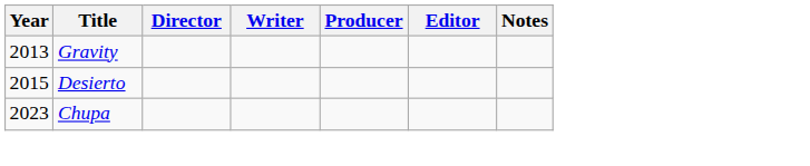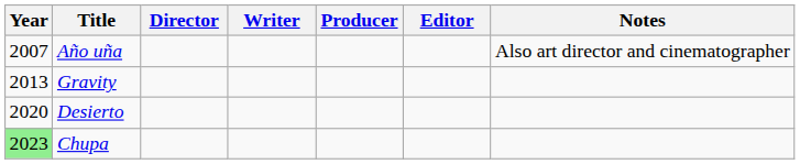+ row: 2007 | Año uña | Also art director and cinematographer
Desierto | Year: 2015 -> 2020
Chupa | Year: no background -> lightgreen background
